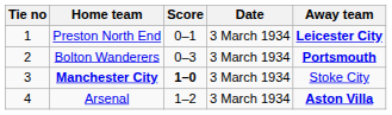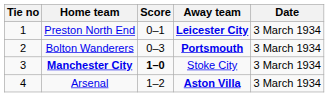columns swapped: Away team <-> Date
